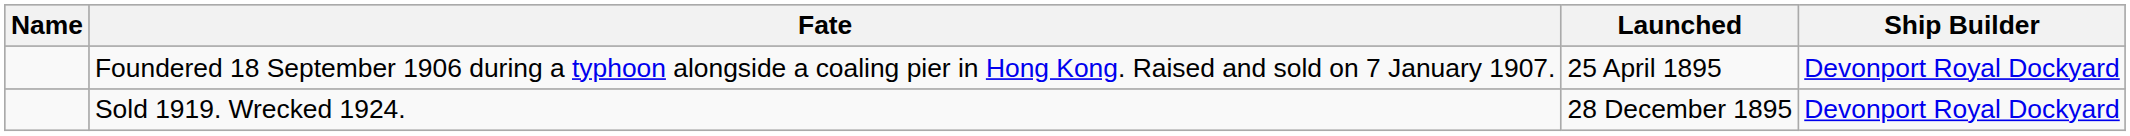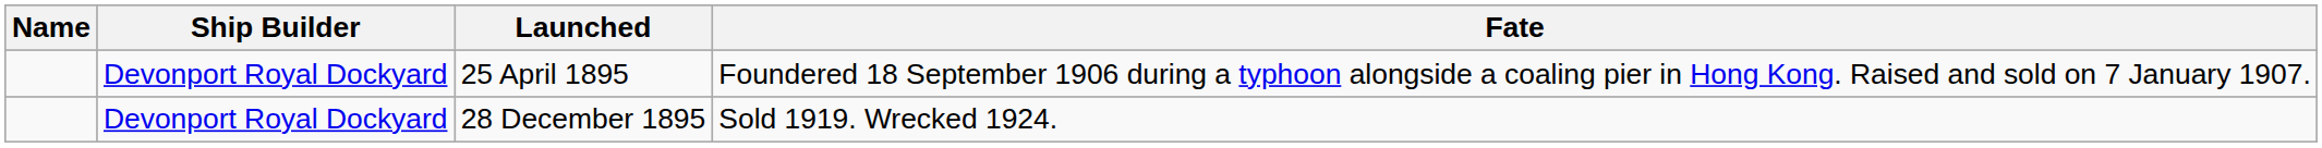columns swapped: Ship Builder <-> Fate
